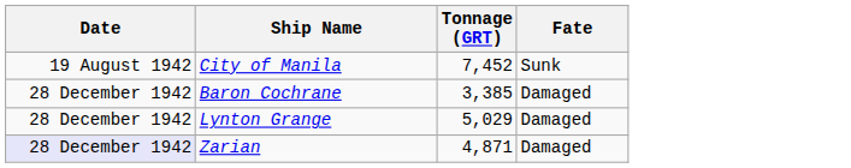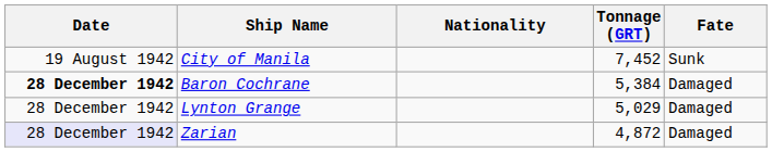+ column: Nationality
Baron Cochrane | Date: normal -> bold
Baron Cochrane | Tonnage (GRT): 3,385 -> 5,384
Zarian | Tonnage (GRT): 4,871 -> 4,872
